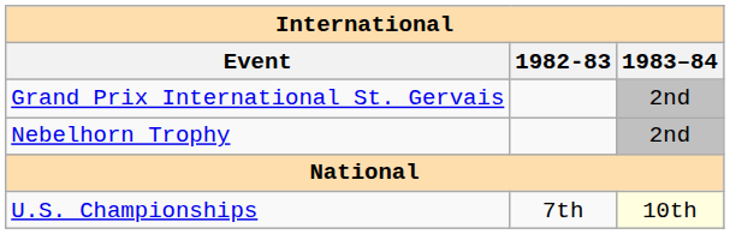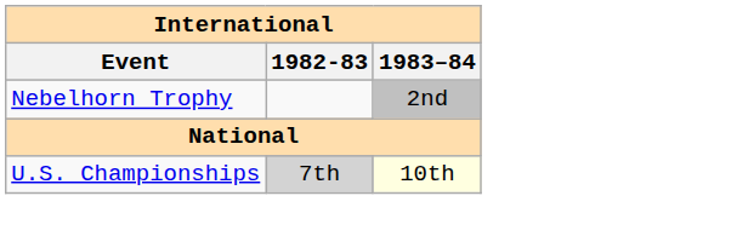- row: Grand Prix International St. Gervais | 2nd
U.S. Championships | 1982-83: no background -> lightgrey background
